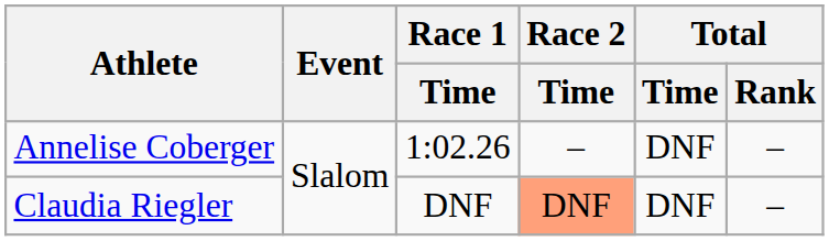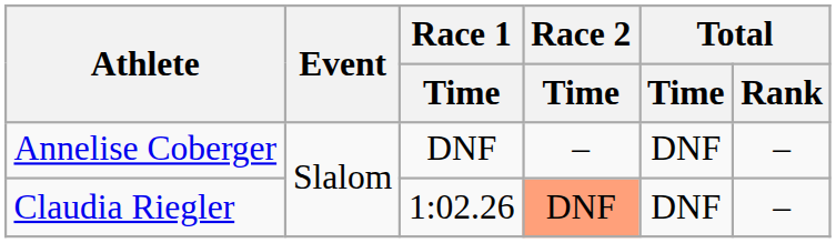Annelise Coberger | Race 1 / Time: 1:02.26 -> DNF
Claudia Riegler | Race 1 / Time: DNF -> 1:02.26
